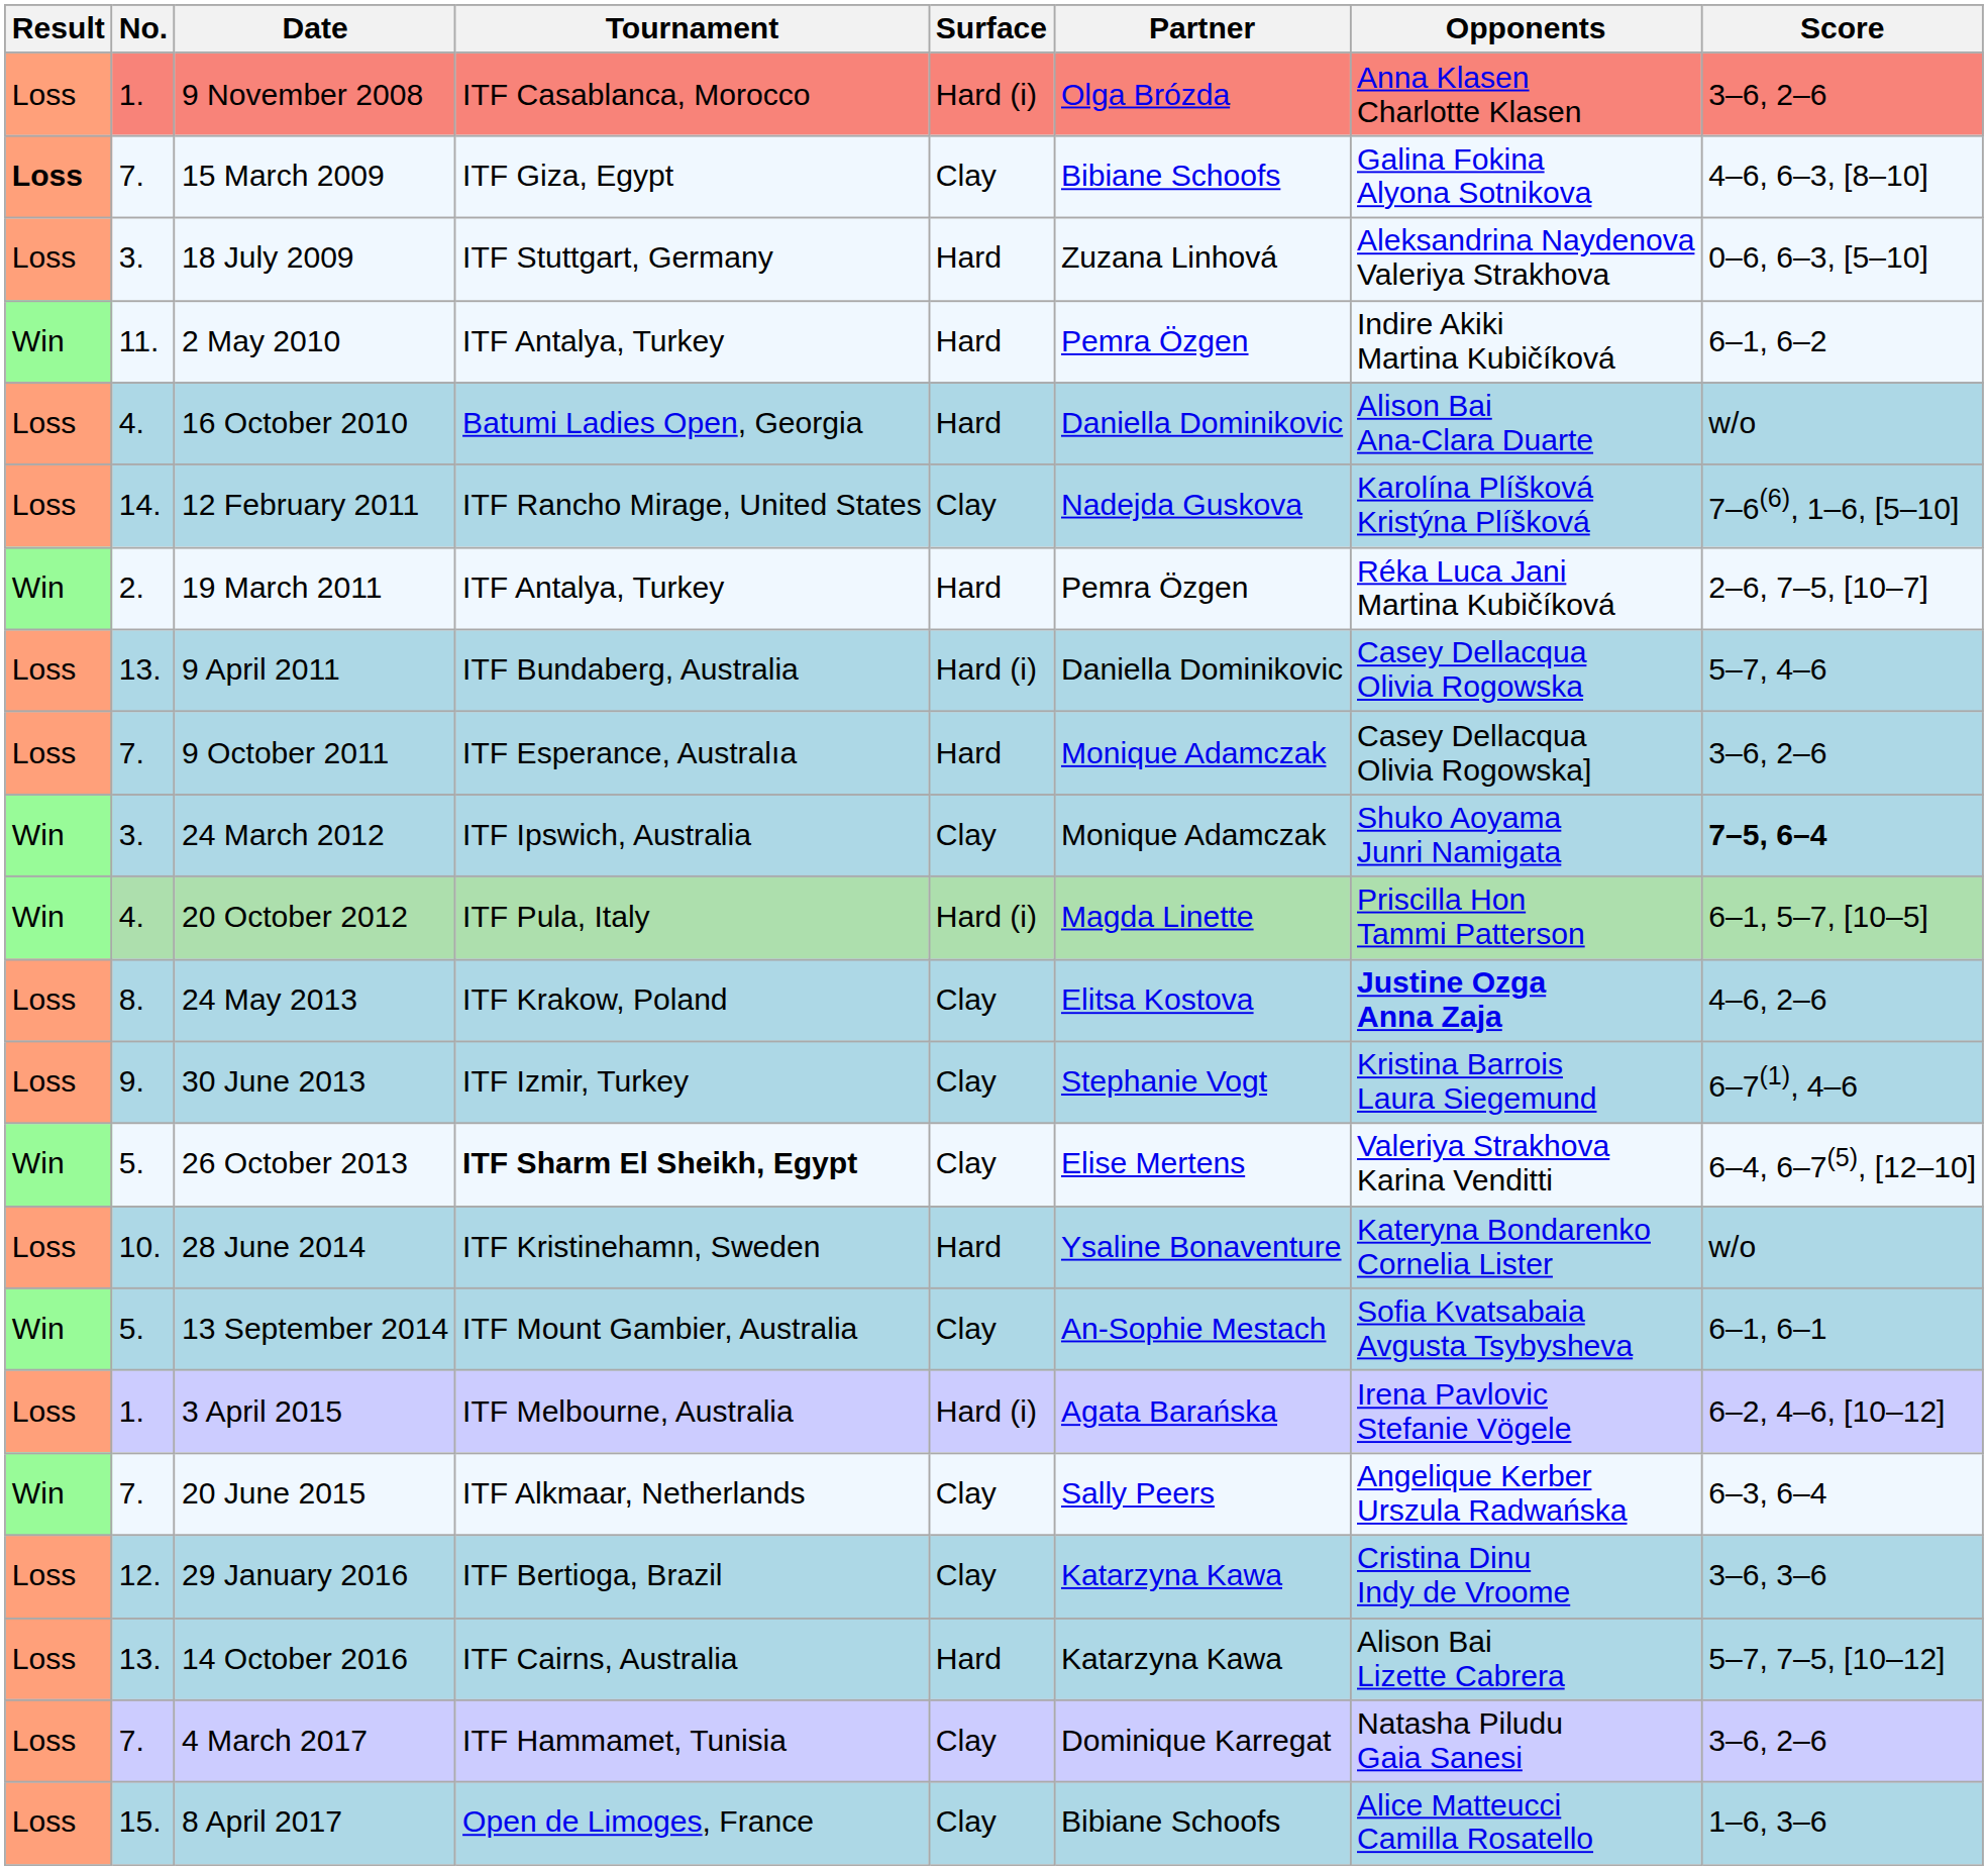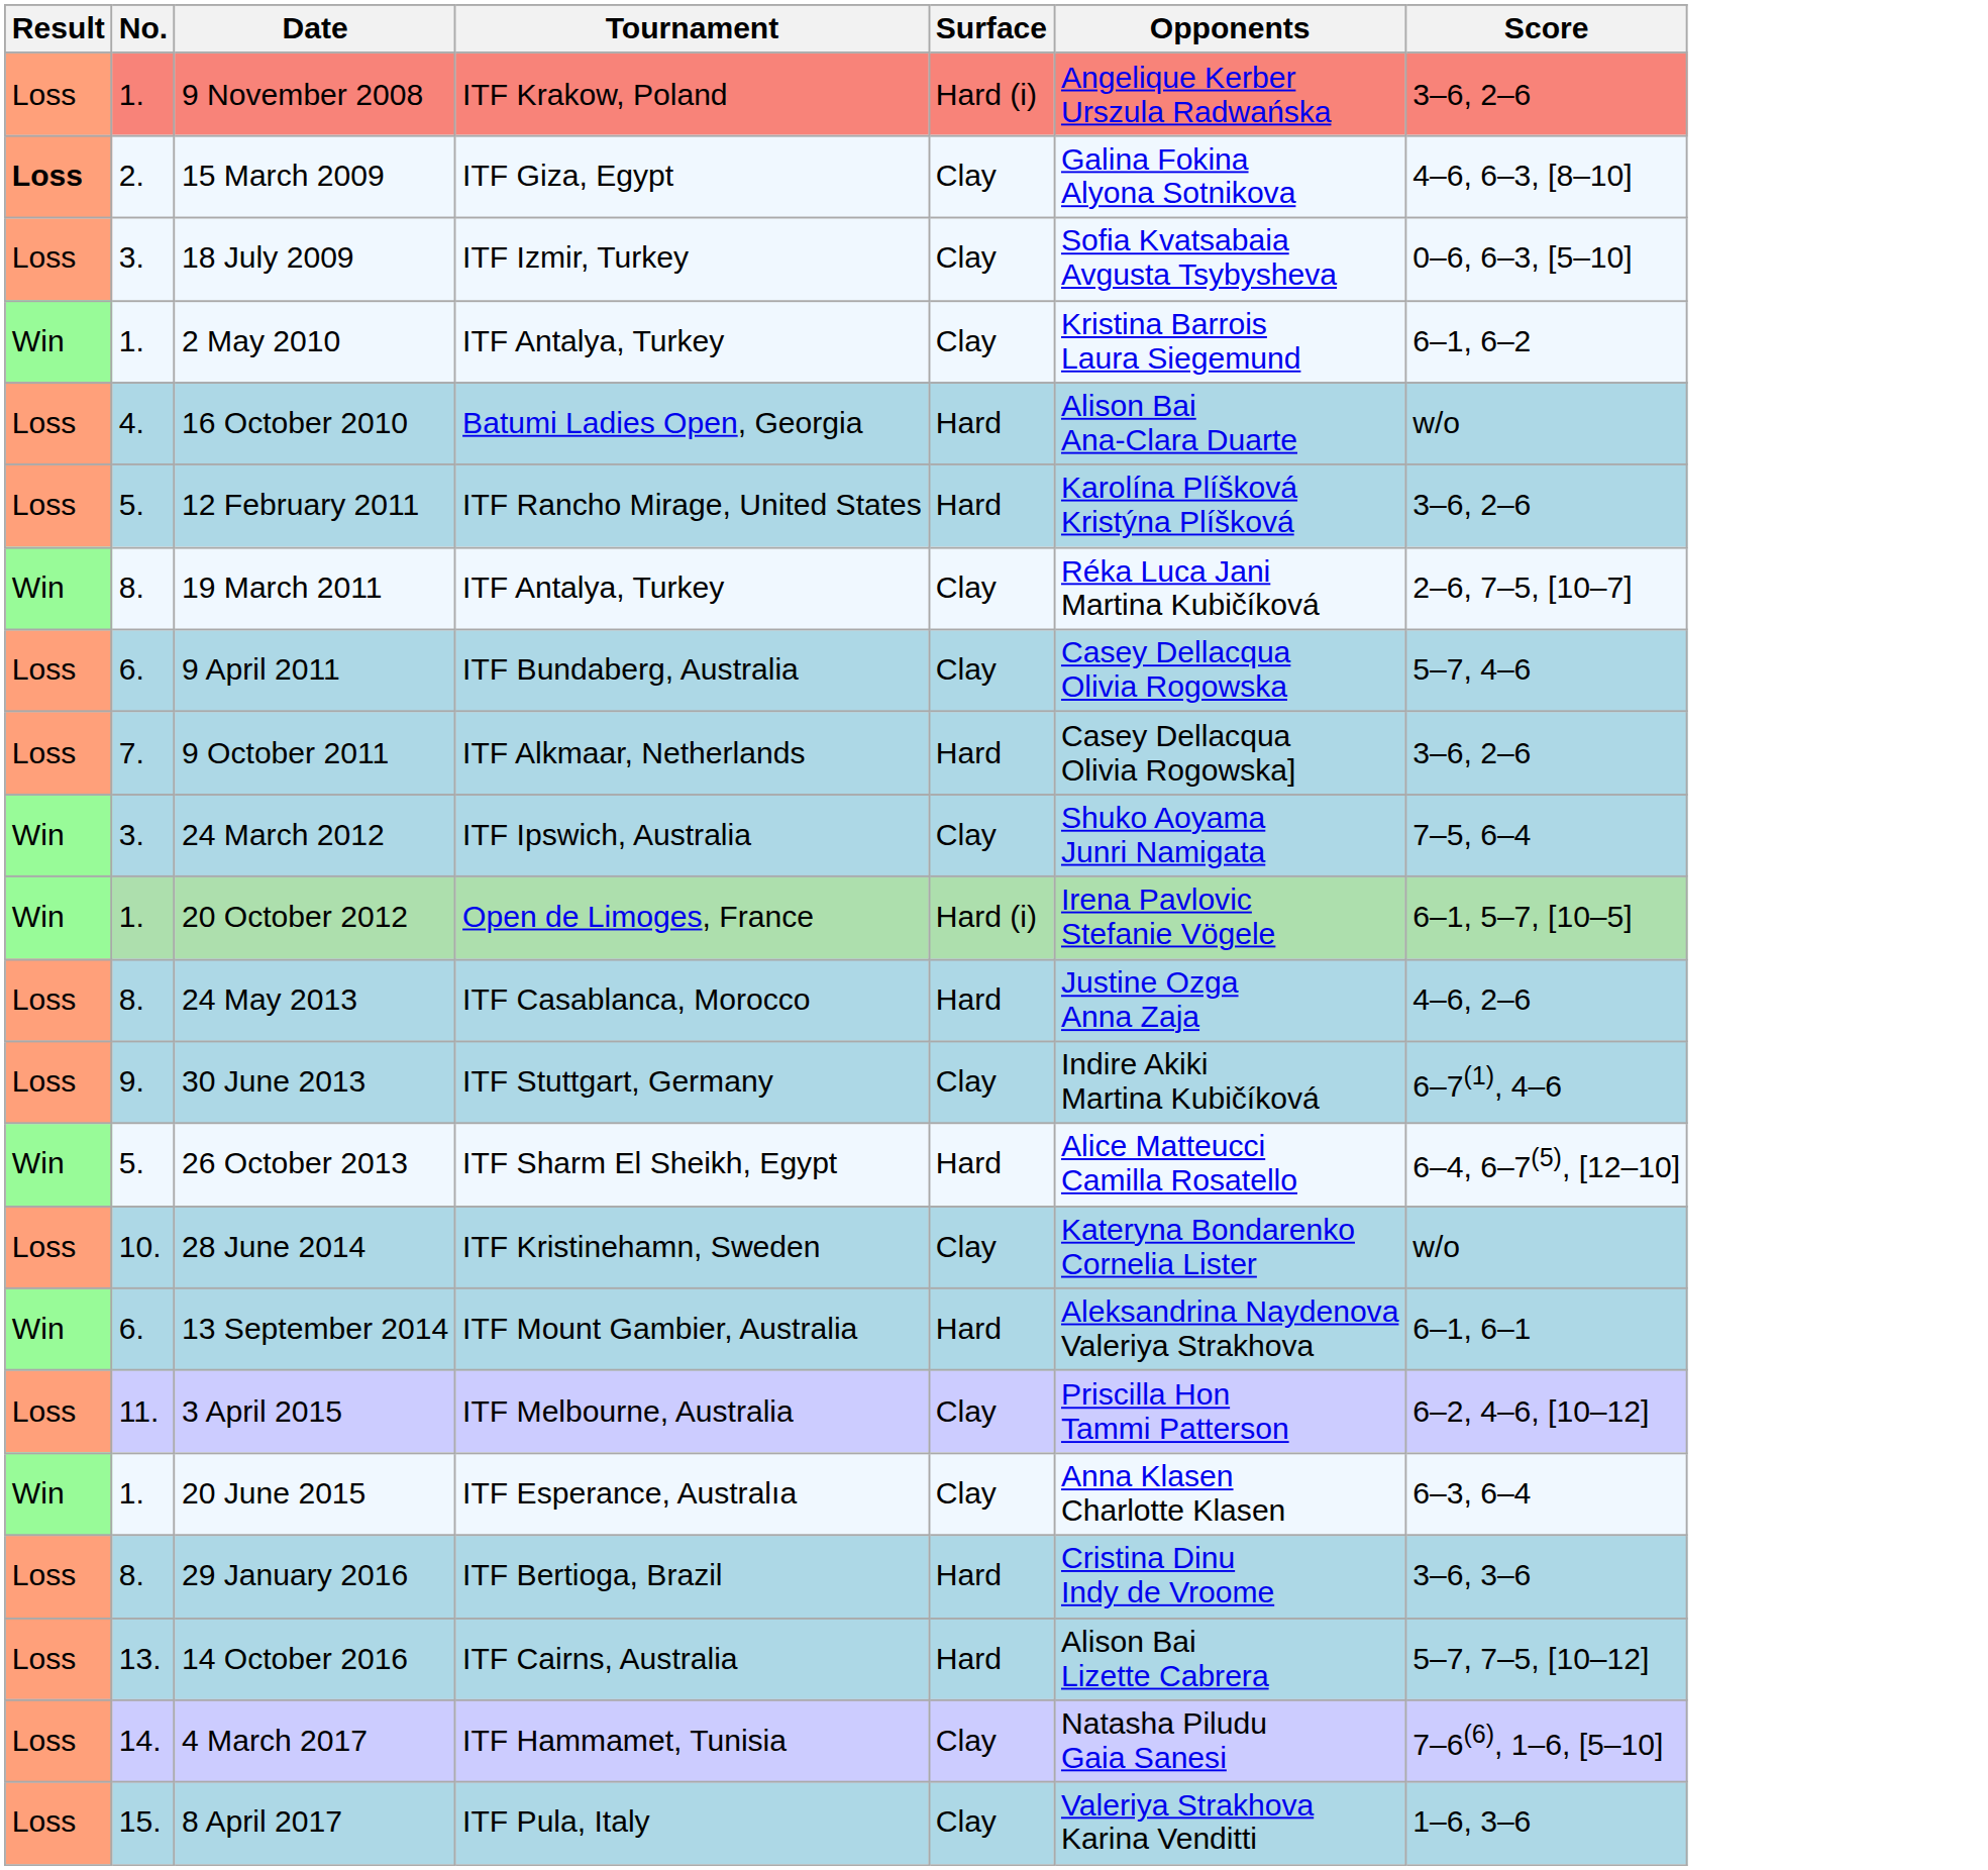- column: Partner | Olga Brózda | Bibiane Schoofs | Zuzana Linhová | Pemra Özgen | Daniella Dominikovic | Nadejda Guskova | Pemra Özgen | Daniella Dominikovic | Monique Adamczak | Monique Adamczak | Magda Linette | Elitsa Kostova | Stephanie Vogt | Elise Mertens | Ysaline Bonaventure | An-Sophie Mestach | Agata Barańska | Sally Peers | Katarzyna Kawa | Katarzyna Kawa | Dominique Karregat | Bibiane Schoofs
9 November 2008 | Tournament: ITF Casablanca, Morocco -> ITF Krakow, Poland
9 November 2008 | Opponents: Anna Klasen Charlotte Klasen -> Angelique Kerber Urszula Radwańska
15 March 2009 | No.: 7. -> 2.
18 July 2009 | Tournament: ITF Stuttgart, Germany -> ITF Izmir, Turkey
18 July 2009 | Surface: Hard -> Clay
18 July 2009 | Opponents: Aleksandrina Naydenova Valeriya Strakhova -> Sofia Kvatsabaia Avgusta Tsybysheva
2 May 2010 | No.: 11. -> 1.
2 May 2010 | Surface: Hard -> Clay
2 May 2010 | Opponents: Indire Akiki Martina Kubičíková -> Kristina Barrois Laura Siegemund
12 February 2011 | No.: 14. -> 5.
12 February 2011 | Surface: Clay -> Hard
12 February 2011 | Score: 7–6(6), 1–6, [5–10] -> 3–6, 2–6
19 March 2011 | No.: 2. -> 8.
19 March 2011 | Surface: Hard -> Clay
9 April 2011 | No.: 13. -> 6.
9 April 2011 | Surface: Hard (i) -> Clay
9 October 2011 | Tournament: ITF Esperance, Australıa -> ITF Alkmaar, Netherlands
24 March 2012 | Score: bold -> normal
20 October 2012 | No.: 4. -> 1.
20 October 2012 | Tournament: ITF Pula, Italy -> Open de Limoges, France
20 October 2012 | Opponents: Priscilla Hon Tammi Patterson -> Irena Pavlovic Stefanie Vögele
24 May 2013 | Tournament: ITF Krakow, Poland -> ITF Casablanca, Morocco
24 May 2013 | Surface: Clay -> Hard
24 May 2013 | Opponents: bold -> normal
30 June 2013 | Tournament: ITF Izmir, Turkey -> ITF Stuttgart, Germany
30 June 2013 | Opponents: Kristina Barrois Laura Siegemund -> Indire Akiki Martina Kubičíková
26 October 2013 | Tournament: bold -> normal
26 October 2013 | Surface: Clay -> Hard
26 October 2013 | Opponents: Valeriya Strakhova Karina Venditti -> Alice Matteucci Camilla Rosatello
28 June 2014 | Surface: Hard -> Clay
13 September 2014 | No.: 5. -> 6.
13 September 2014 | Surface: Clay -> Hard
13 September 2014 | Opponents: Sofia Kvatsabaia Avgusta Tsybysheva -> Aleksandrina Naydenova Valeriya Strakhova
3 April 2015 | No.: 1. -> 11.
3 April 2015 | Surface: Hard (i) -> Clay
3 April 2015 | Opponents: Irena Pavlovic Stefanie Vögele -> Priscilla Hon Tammi Patterson
20 June 2015 | No.: 7. -> 1.
20 June 2015 | Tournament: ITF Alkmaar, Netherlands -> ITF Esperance, Australıa
20 June 2015 | Opponents: Angelique Kerber Urszula Radwańska -> Anna Klasen Charlotte Klasen
29 January 2016 | No.: 12. -> 8.
29 January 2016 | Surface: Clay -> Hard
4 March 2017 | No.: 7. -> 14.
4 March 2017 | Score: 3–6, 2–6 -> 7–6(6), 1–6, [5–10]
8 April 2017 | Tournament: Open de Limoges, France -> ITF Pula, Italy
8 April 2017 | Opponents: Alice Matteucci Camilla Rosatello -> Valeriya Strakhova Karina Venditti
